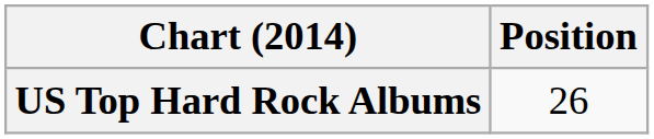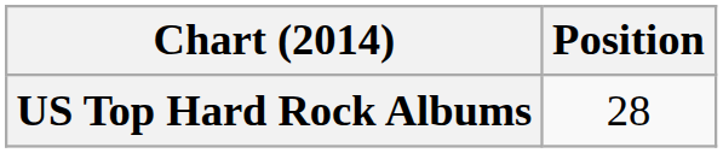US Top Hard Rock Albums | Position: 26 -> 28
